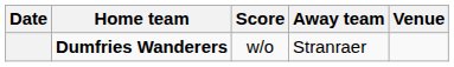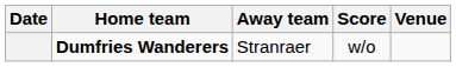columns swapped: Score <-> Away team
